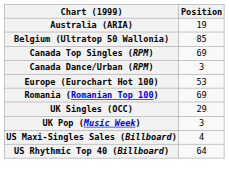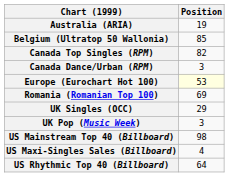Canada Top Singles (RPM) | Position: 69 -> 82
Europe (Eurochart Hot 100) | Position: no background -> lightyellow background
+ row: US Mainstream Top 40 (Billboard) | 98
